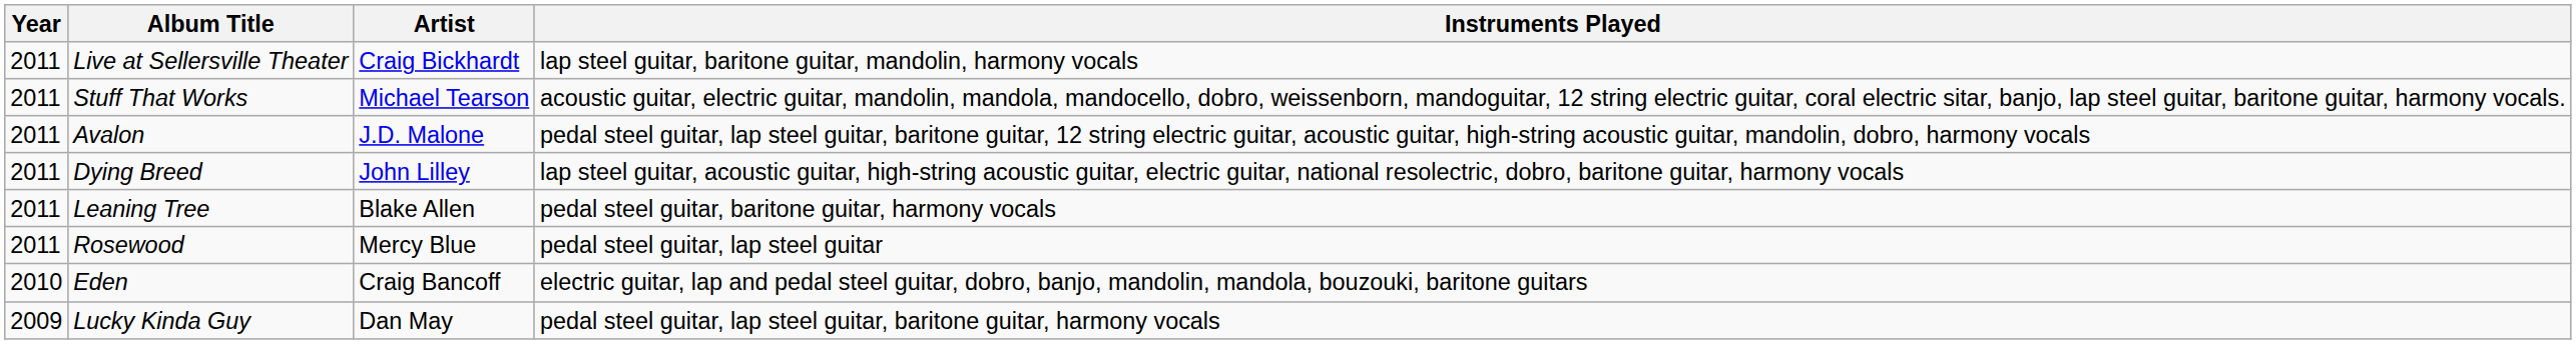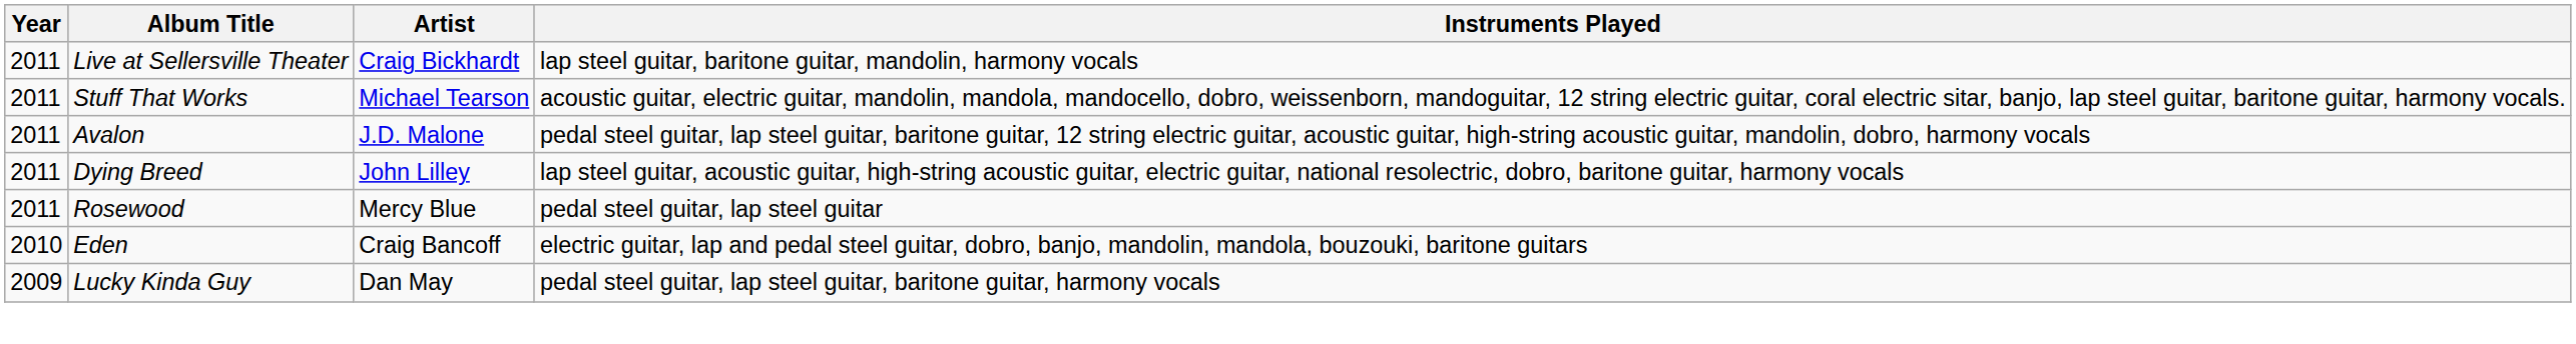- row: 2011 | Leaning Tree | Blake Allen | pedal steel guitar, baritone guitar, harmony vocals
